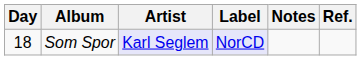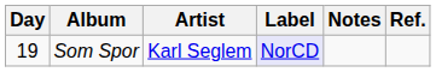Som Spor | Day: 18 -> 19
Som Spor | Artist: lavender background -> no background
